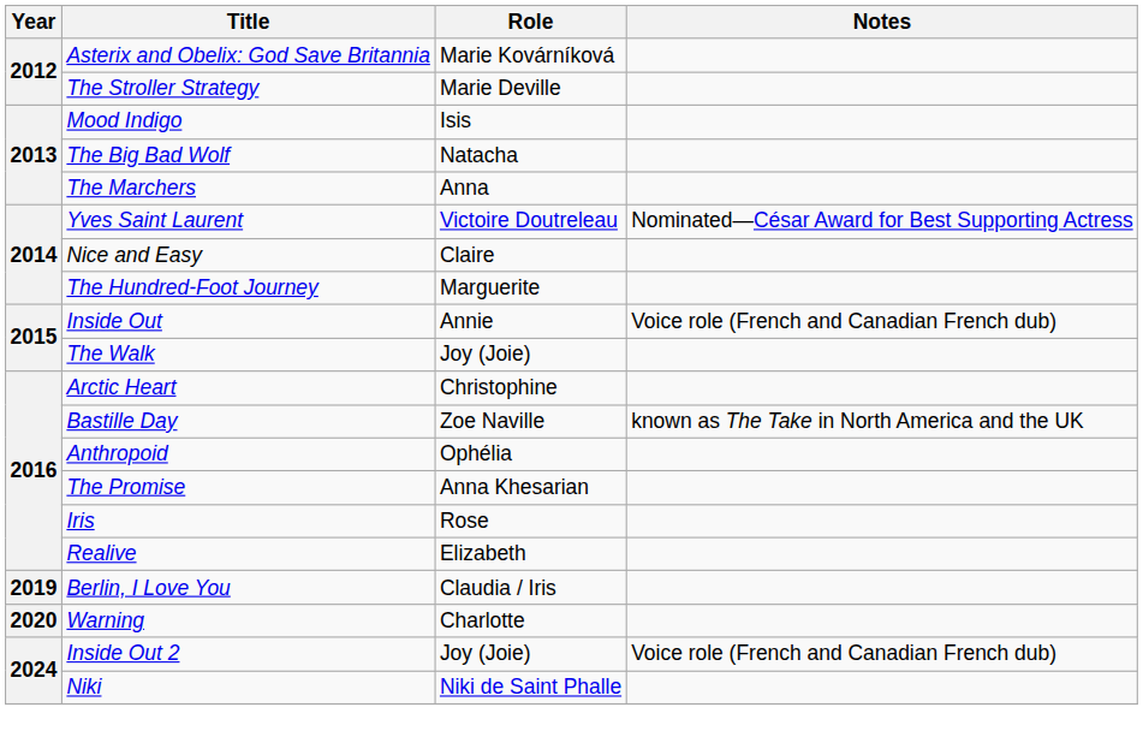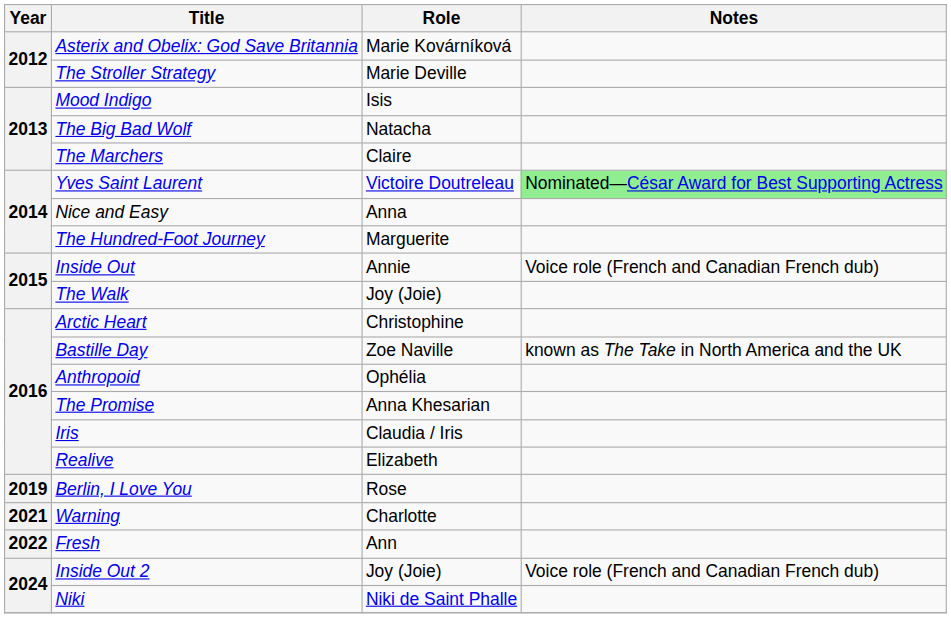The Marchers | Role: Anna -> Claire
Yves Saint Laurent | Notes: no background -> lightgreen background
Nice and Easy | Role: Claire -> Anna
Iris | Role: Rose -> Claudia / Iris
Berlin, I Love You | Role: Claudia / Iris -> Rose
Warning | Year: 2020 -> 2021
+ row: 2022 | Fresh | Ann
